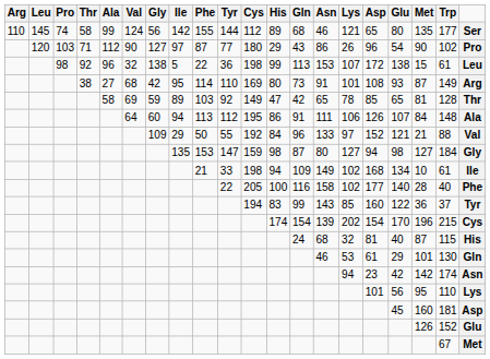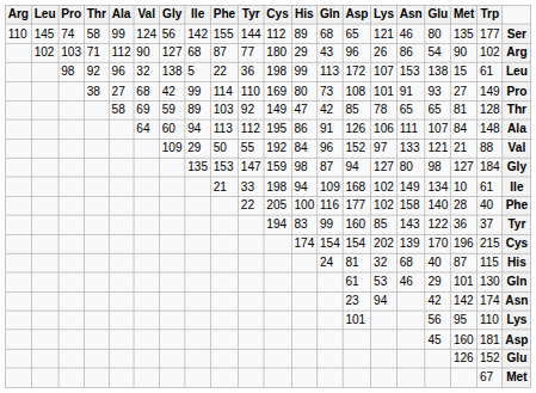columns swapped: Asn <-> Asp
71 | Leu: 120 -> 102
71 | Ile: 97 -> 68
71 | column 20: Pro -> Arg
38 | Ile: 95 -> 99
38 | Met: 87 -> 27
38 | column 20: Arg -> Pro
